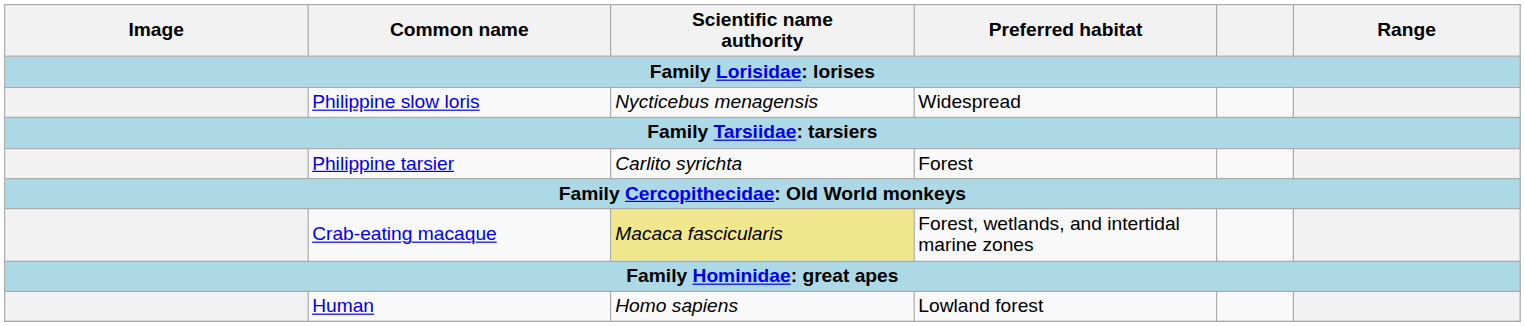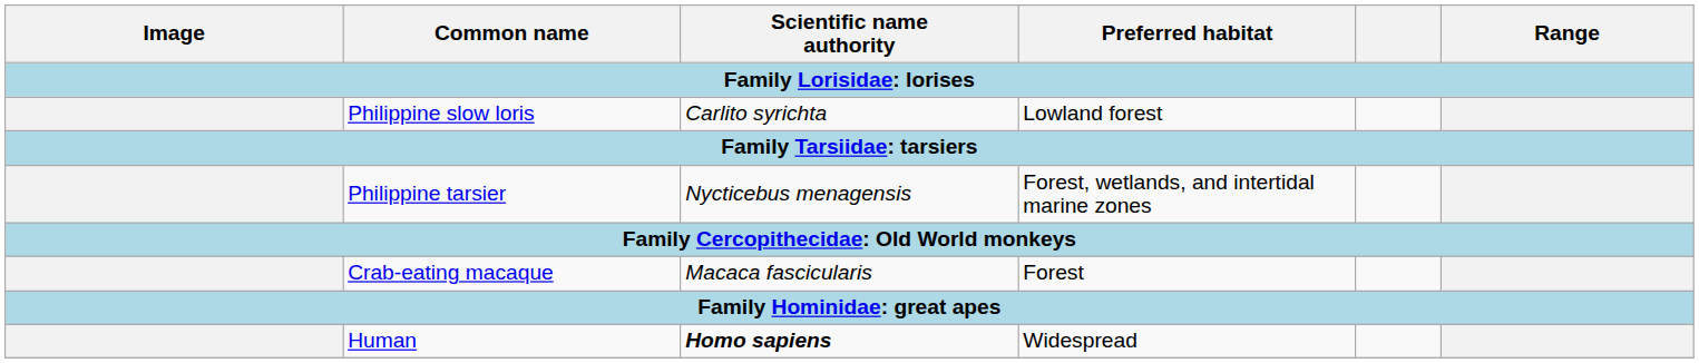Philippine slow loris | Scientific name authority: Nycticebus menagensis -> Carlito syrichta
Philippine slow loris | Preferred habitat: Widespread -> Lowland forest
Philippine tarsier | Scientific name authority: Carlito syrichta -> Nycticebus menagensis
Philippine tarsier | Preferred habitat: Forest -> Forest, wetlands, and intertidal marine zones
Crab-eating macaque | Scientific name authority: khaki background -> no background
Crab-eating macaque | Preferred habitat: Forest, wetlands, and intertidal marine zones -> Forest
Human | Scientific name authority: normal -> bold
Human | Preferred habitat: Lowland forest -> Widespread
